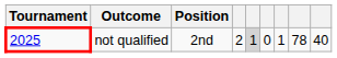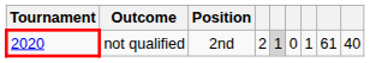not qualified | Tournament: 2025 -> 2020
not qualified | column 8: 78 -> 61
